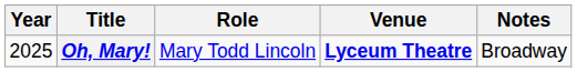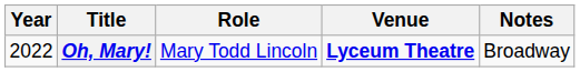Oh, Mary! | Year: 2025 -> 2022
